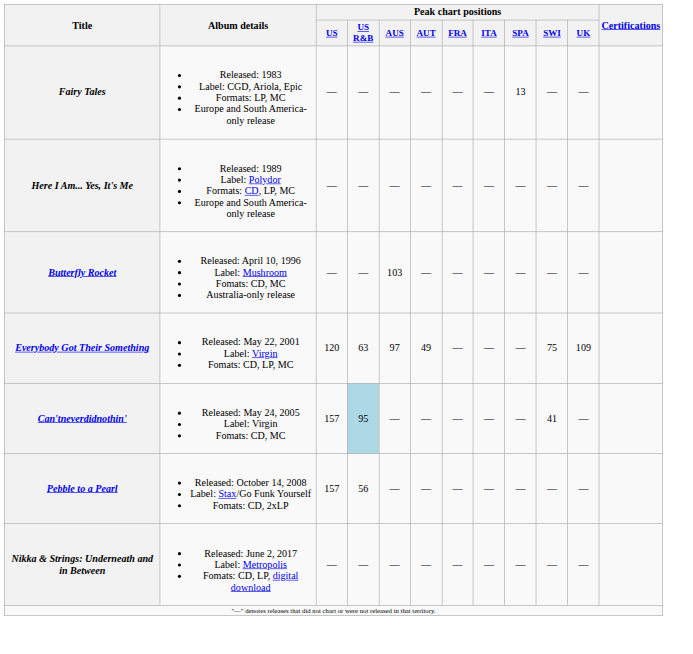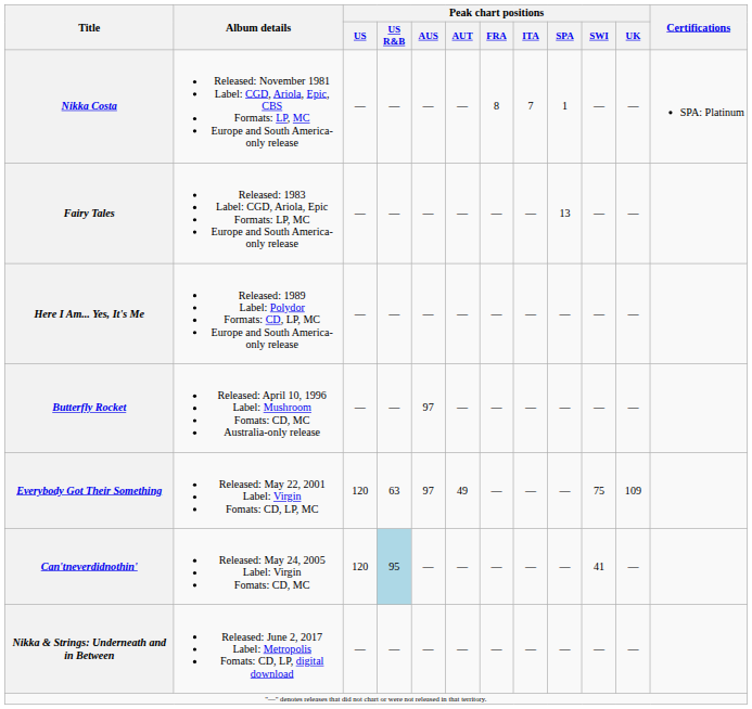+ row: Nikka Costa | Released: November 1981 Label: CGD, Ariola, Epic, CBS Formats: LP, MC Europe and South America-only release | — | — | — | — | 8 | 7 | 1 | — | — | SPA: Platinum
Butterfly Rocket | Peak chart positions / AUS: 103 -> 97
Can'tneverdidnothin' | Peak chart positions / US: 157 -> 120
- row: Pebble to a Pearl | Released: October 14, 2008 Label: Stax/Go Funk Yourself Fomats: CD, 2xLP | 157 | 56 | — | — | — | — | — | — | —
